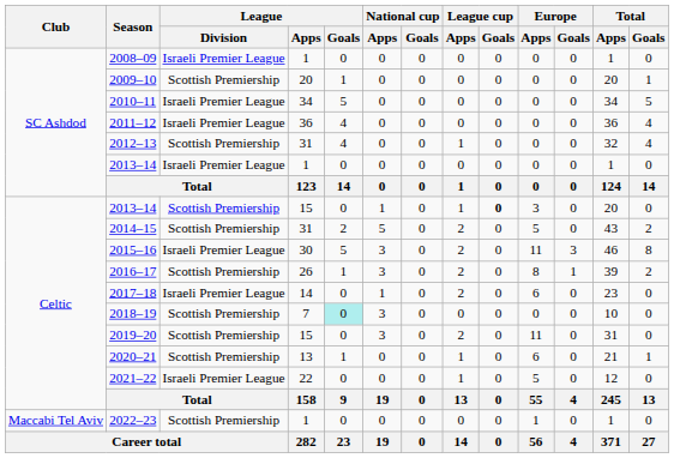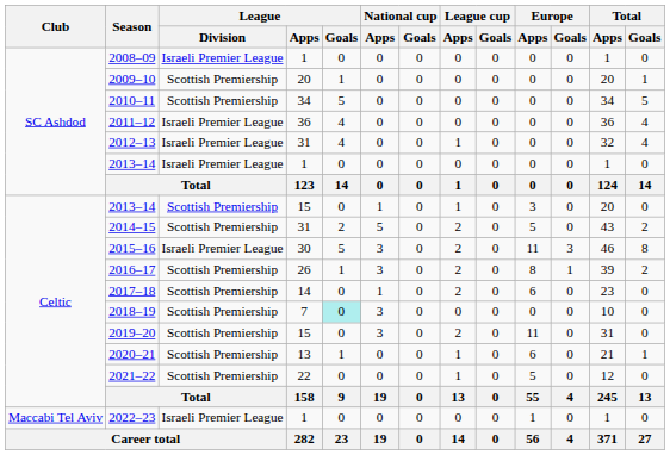2010–11 | League / Division: Israeli Premier League -> Scottish Premiership
2012–13 | League / Division: Scottish Premiership -> Israeli Premier League
2013–14 / 15 | League cup / Goals: bold -> normal
2017–18 | League / Division: Israeli Premier League -> Scottish Premiership
2021–22 | League / Division: Israeli Premier League -> Scottish Premiership
2022–23 | League / Division: Scottish Premiership -> Israeli Premier League
